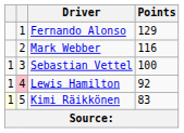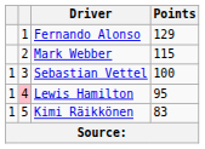Mark Webber | Points: 116 -> 115
Lewis Hamilton | Points: 92 -> 95
Kimi Räikkönen | column 1: lightyellow background -> no background
